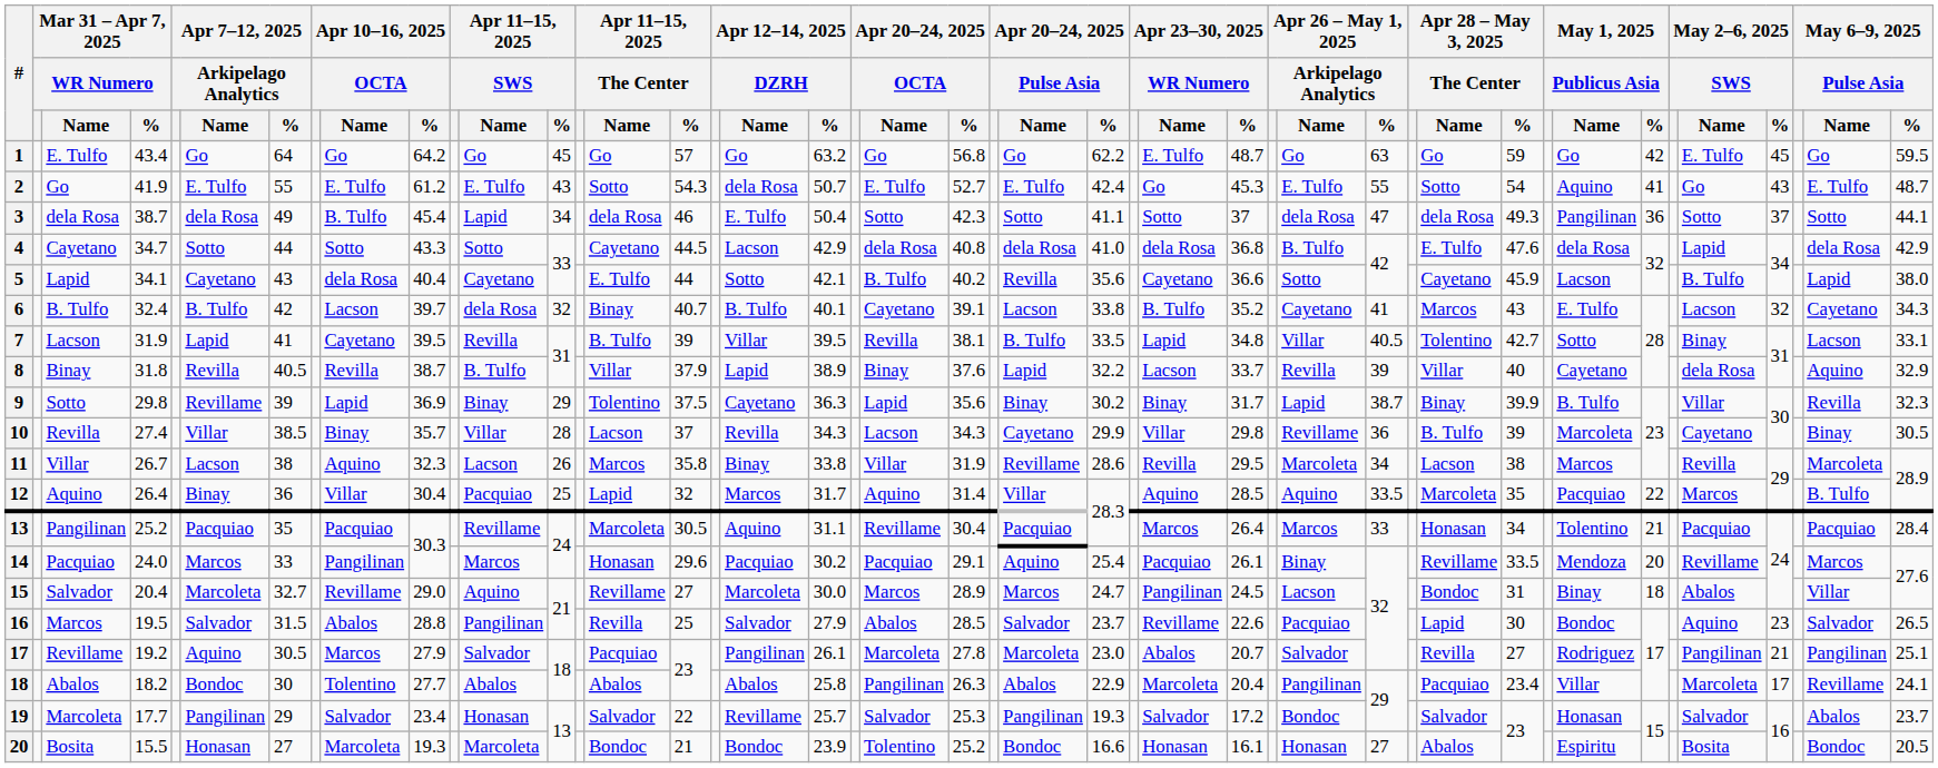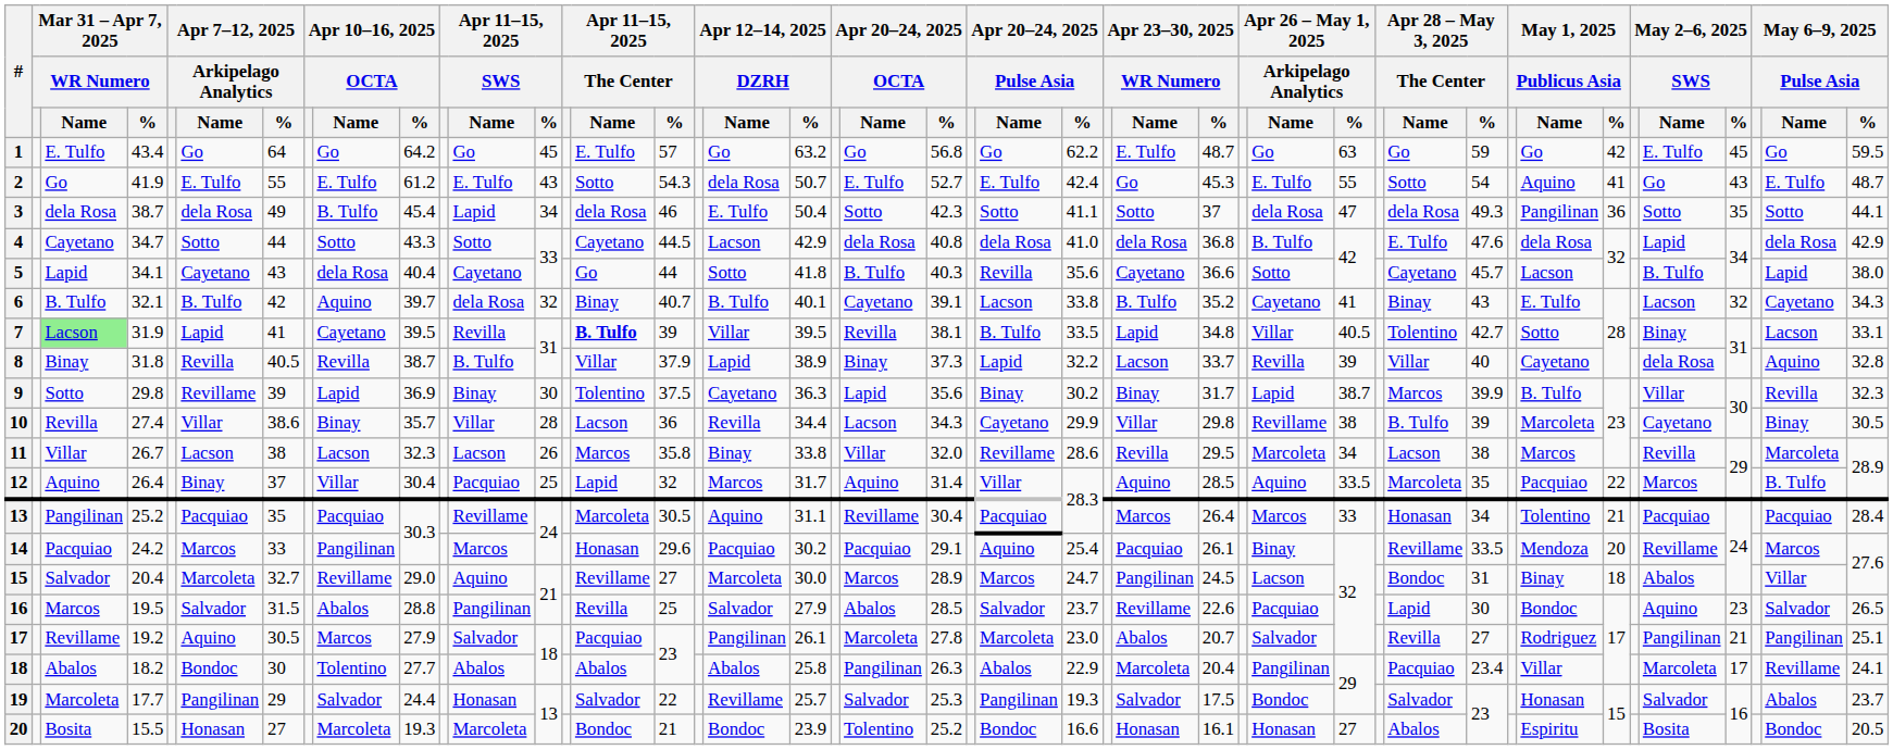1 | Apr 11–15, 2025 / The Center / Name: Go -> E. Tulfo
3 | May 2–6, 2025 / SWS / %: 37 -> 35
5 | Apr 11–15, 2025 / The Center / Name: E. Tulfo -> Go
5 | Apr 12–14, 2025 / DZRH / %: 42.1 -> 41.8
5 | Apr 20–24, 2025 / OCTA / %: 40.2 -> 40.3
5 | Apr 28 – May 3, 2025 / The Center / %: 45.9 -> 45.7
6 | Mar 31 – Apr 7, 2025 / WR Numero / %: 32.4 -> 32.1
6 | Apr 10–16, 2025 / OCTA / Name: Lacson -> Aquino
6 | Apr 28 – May 3, 2025 / The Center / Name: Marcos -> Binay
7 | Mar 31 – Apr 7, 2025 / WR Numero / Name: no background -> lightgreen background
7 | Apr 11–15, 2025 / The Center / Name: normal -> bold
8 | Apr 20–24, 2025 / OCTA / %: 37.6 -> 37.3
8 | May 6–9, 2025 / Pulse Asia / %: 32.9 -> 32.8
9 | Apr 11–15, 2025 / SWS / %: 29 -> 30
9 | Apr 28 – May 3, 2025 / The Center / Name: Binay -> Marcos
10 | Apr 7–12, 2025 / Arkipelago Analytics / %: 38.5 -> 38.6
10 | Apr 11–15, 2025 / The Center / %: 37 -> 36
10 | Apr 12–14, 2025 / DZRH / %: 34.3 -> 34.4
10 | Apr 26 – May 1, 2025 / Arkipelago Analytics / %: 36 -> 38
11 | Apr 10–16, 2025 / OCTA / Name: Aquino -> Lacson
11 | Apr 20–24, 2025 / OCTA / %: 31.9 -> 32.0
12 | Apr 7–12, 2025 / Arkipelago Analytics / %: 36 -> 37
14 | Mar 31 – Apr 7, 2025 / WR Numero / %: 24.0 -> 24.2
19 | Apr 10–16, 2025 / OCTA / %: 23.4 -> 24.4
19 | Apr 23–30, 2025 / WR Numero / %: 17.2 -> 17.5
